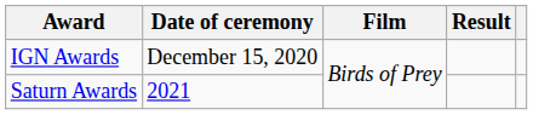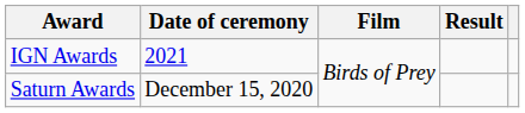IGN Awards | Date of ceremony: December 15, 2020 -> 2021
Saturn Awards | Date of ceremony: 2021 -> December 15, 2020
